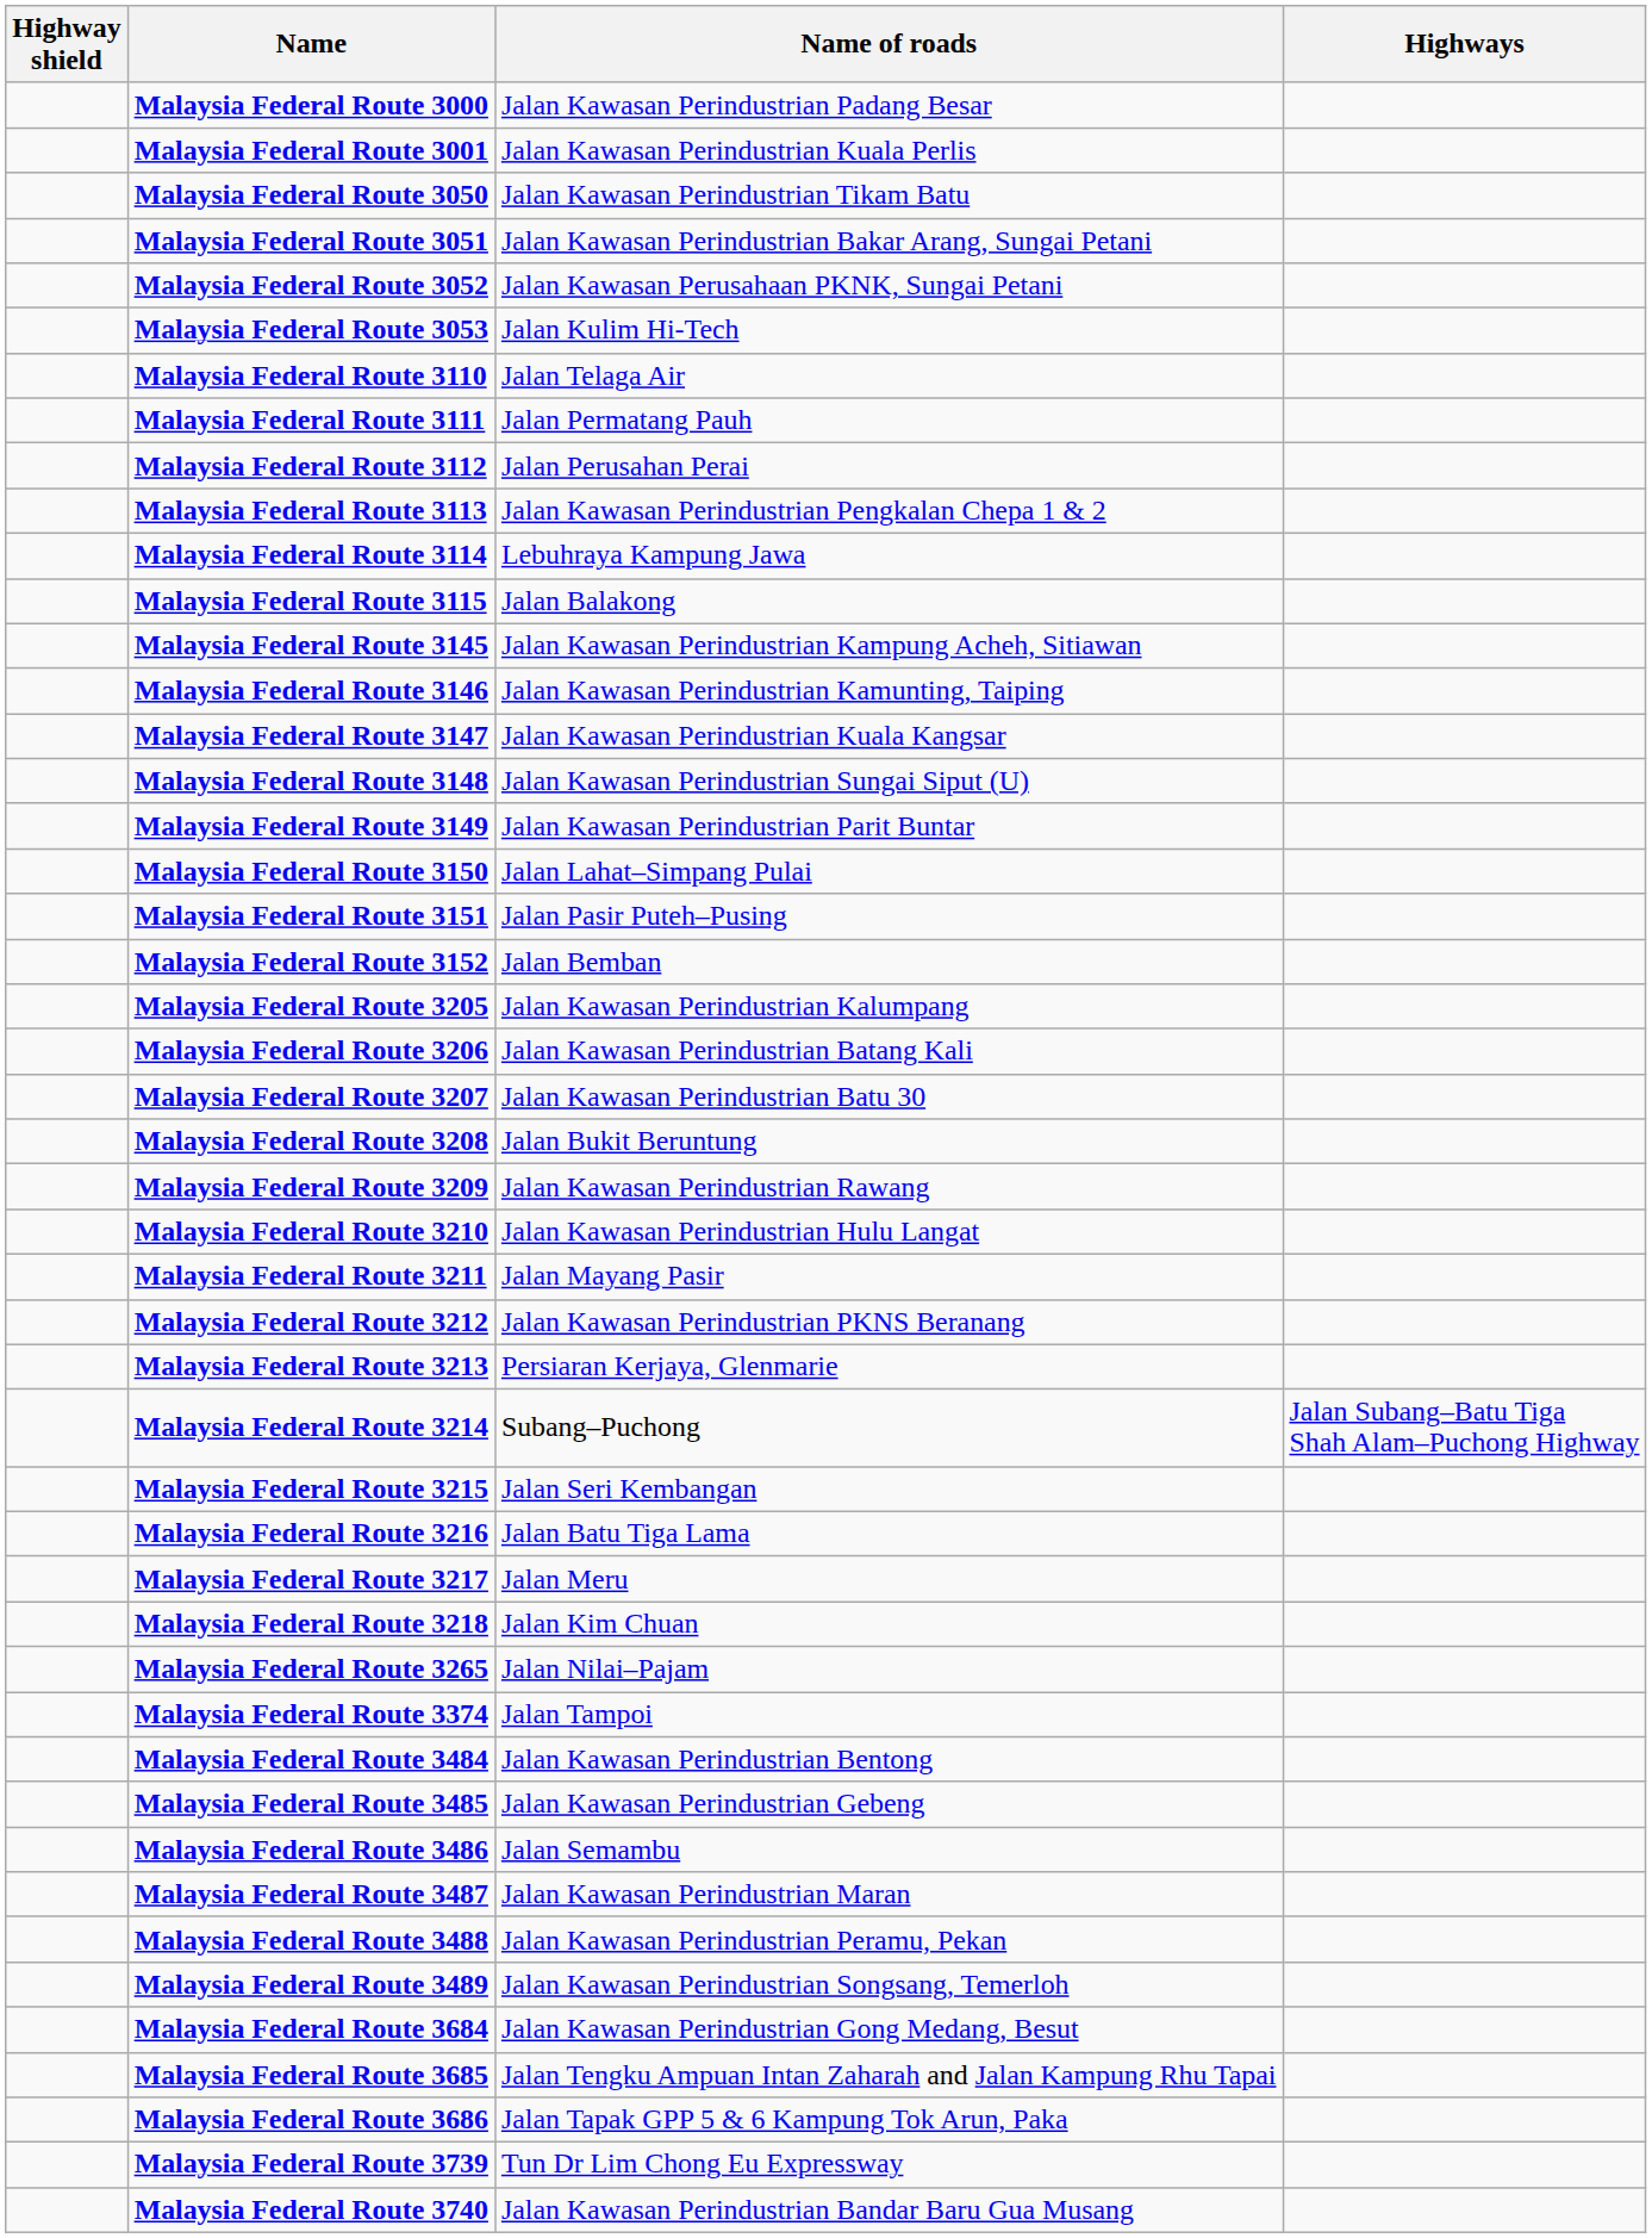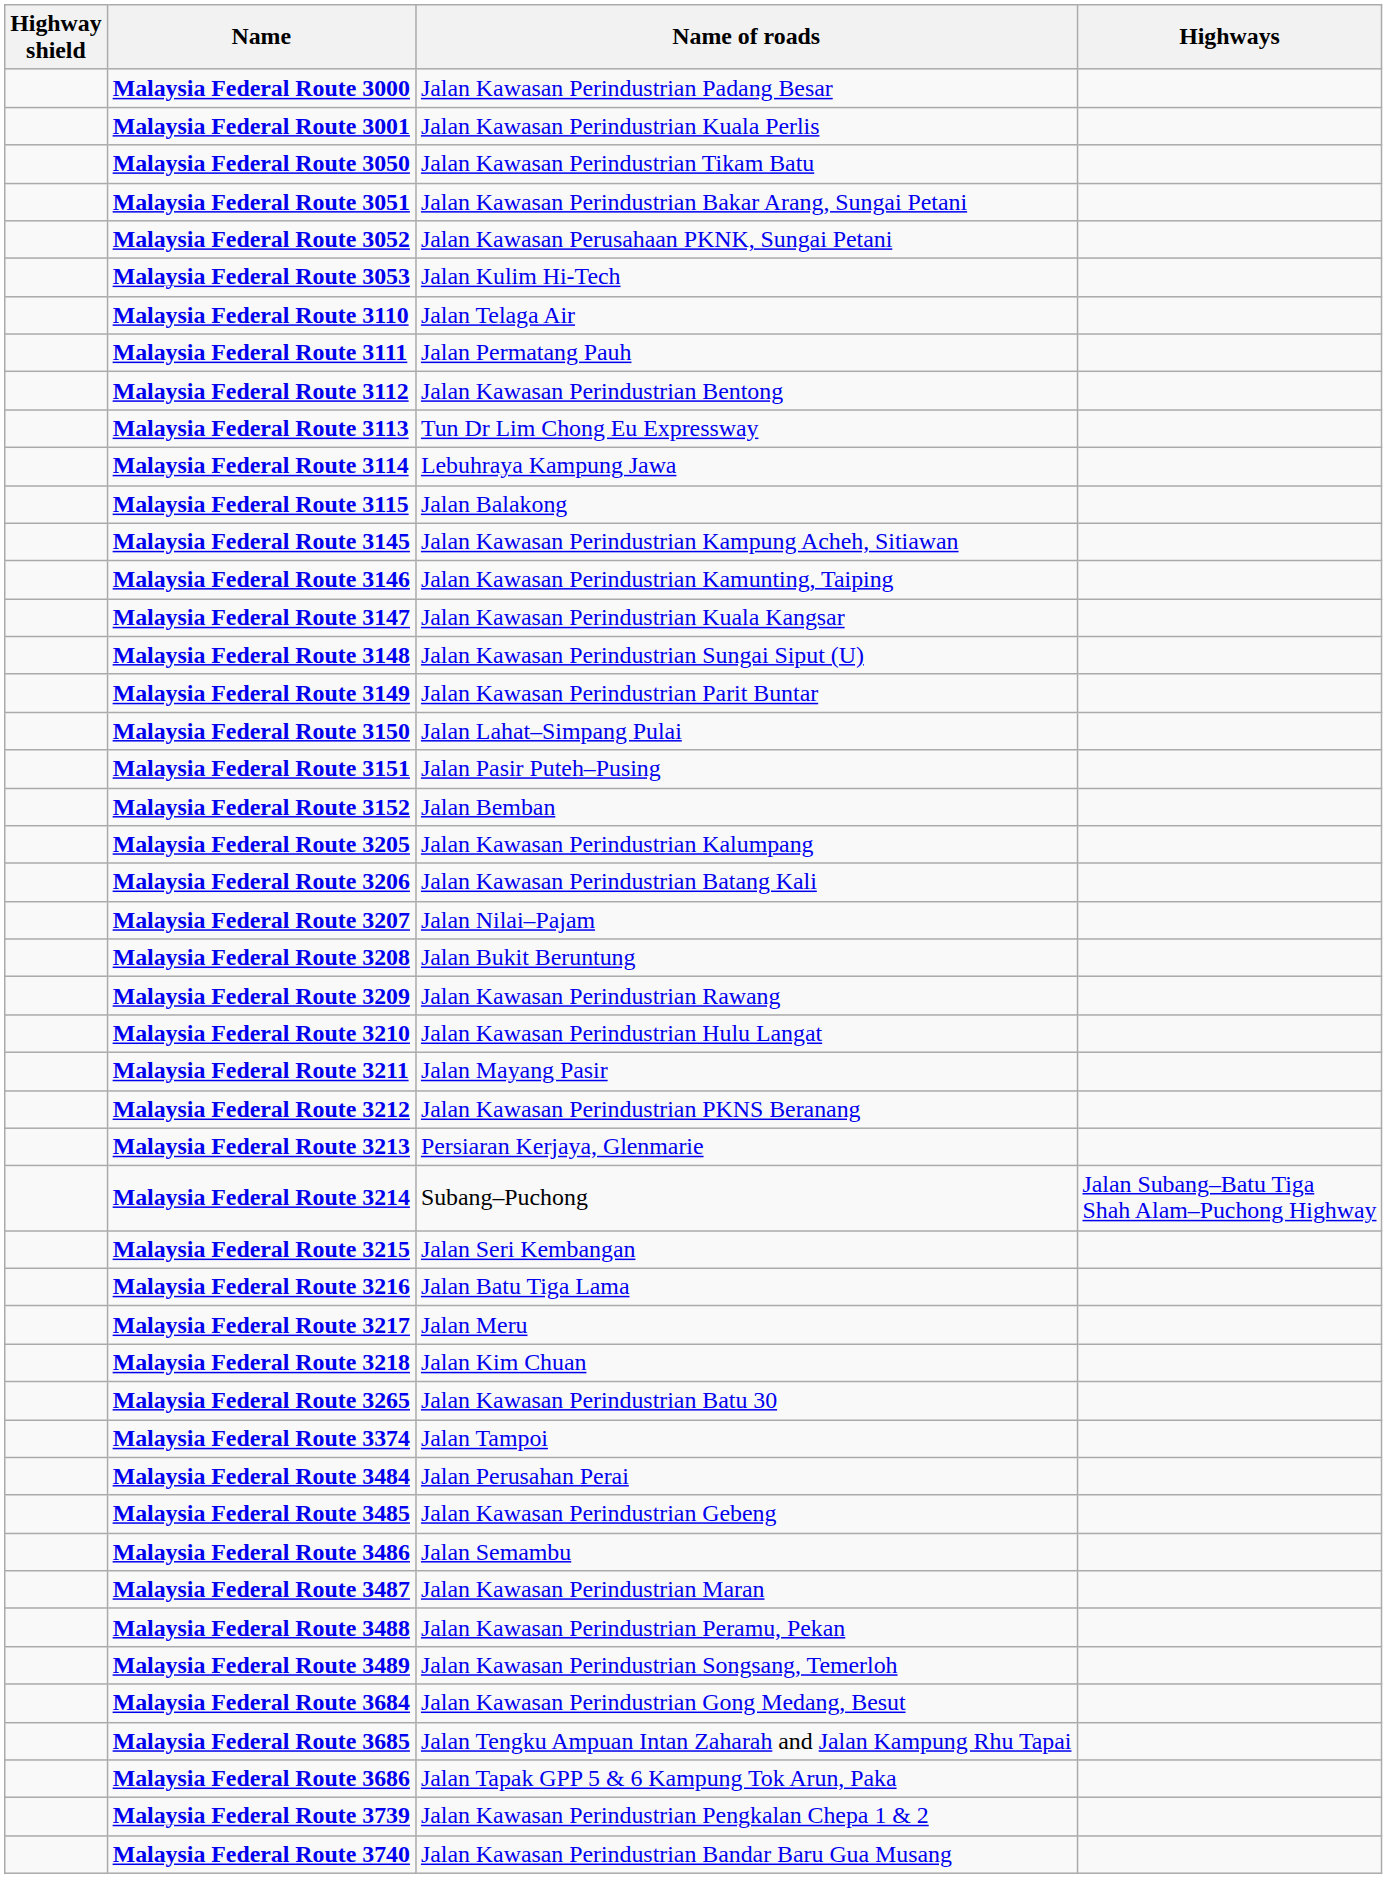Malaysia Federal Route 3112 | Name of roads: Jalan Perusahan Perai -> Jalan Kawasan Perindustrian Bentong
Malaysia Federal Route 3113 | Name of roads: Jalan Kawasan Perindustrian Pengkalan Chepa 1 & 2 -> Tun Dr Lim Chong Eu Expressway
Malaysia Federal Route 3207 | Name of roads: Jalan Kawasan Perindustrian Batu 30 -> Jalan Nilai–Pajam
Malaysia Federal Route 3265 | Name of roads: Jalan Nilai–Pajam -> Jalan Kawasan Perindustrian Batu 30
Malaysia Federal Route 3484 | Name of roads: Jalan Kawasan Perindustrian Bentong -> Jalan Perusahan Perai
Malaysia Federal Route 3739 | Name of roads: Tun Dr Lim Chong Eu Expressway -> Jalan Kawasan Perindustrian Pengkalan Chepa 1 & 2
